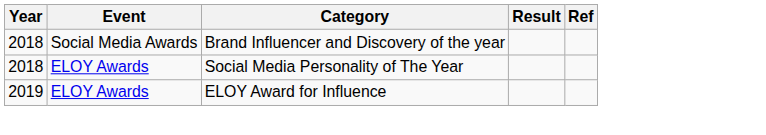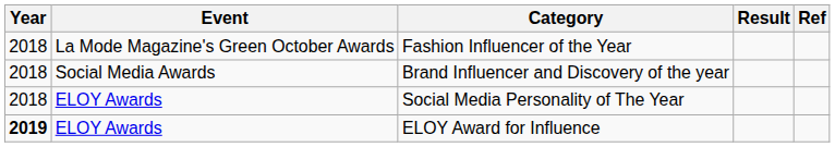+ row: 2018 | La Mode Magazine's Green October Awards | Fashion Influencer of the Year
ELOY Award for Influence | Year: normal -> bold
